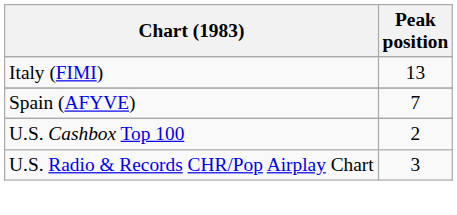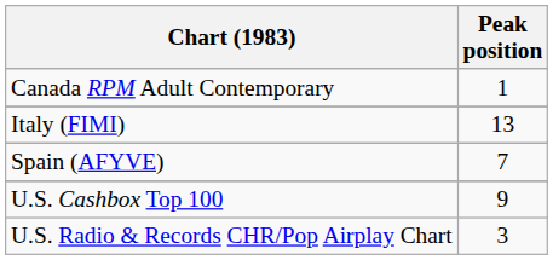+ row: Canada RPM Adult Contemporary | 1
U.S. Cashbox Top 100 | Peak position: 2 -> 9
